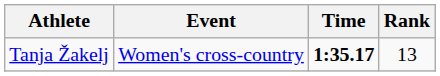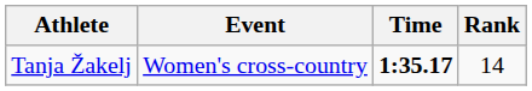Tanja Žakelj | Rank: 13 -> 14
